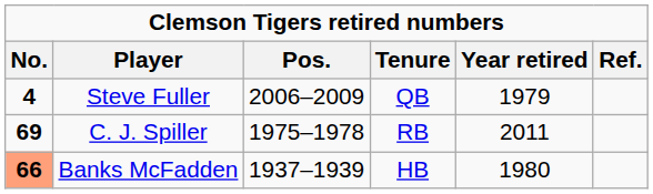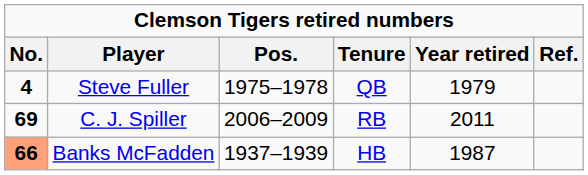Steve Fuller | Pos.: 2006–2009 -> 1975–1978
C. J. Spiller | Pos.: 1975–1978 -> 2006–2009
Banks McFadden | Year retired: 1980 -> 1987
